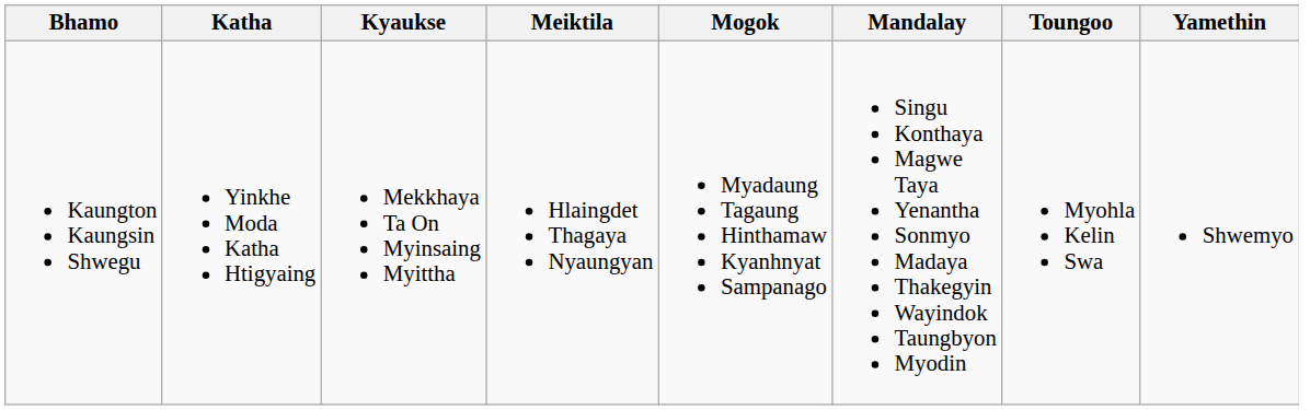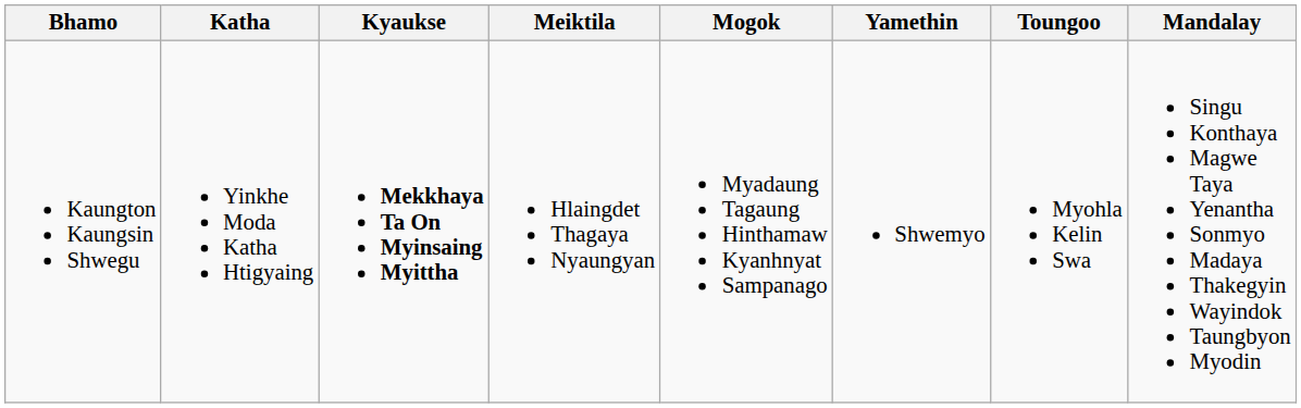columns swapped: Mandalay <-> Yamethin
Kaungton Kaungsin Shwegu | Kyaukse: normal -> bold
